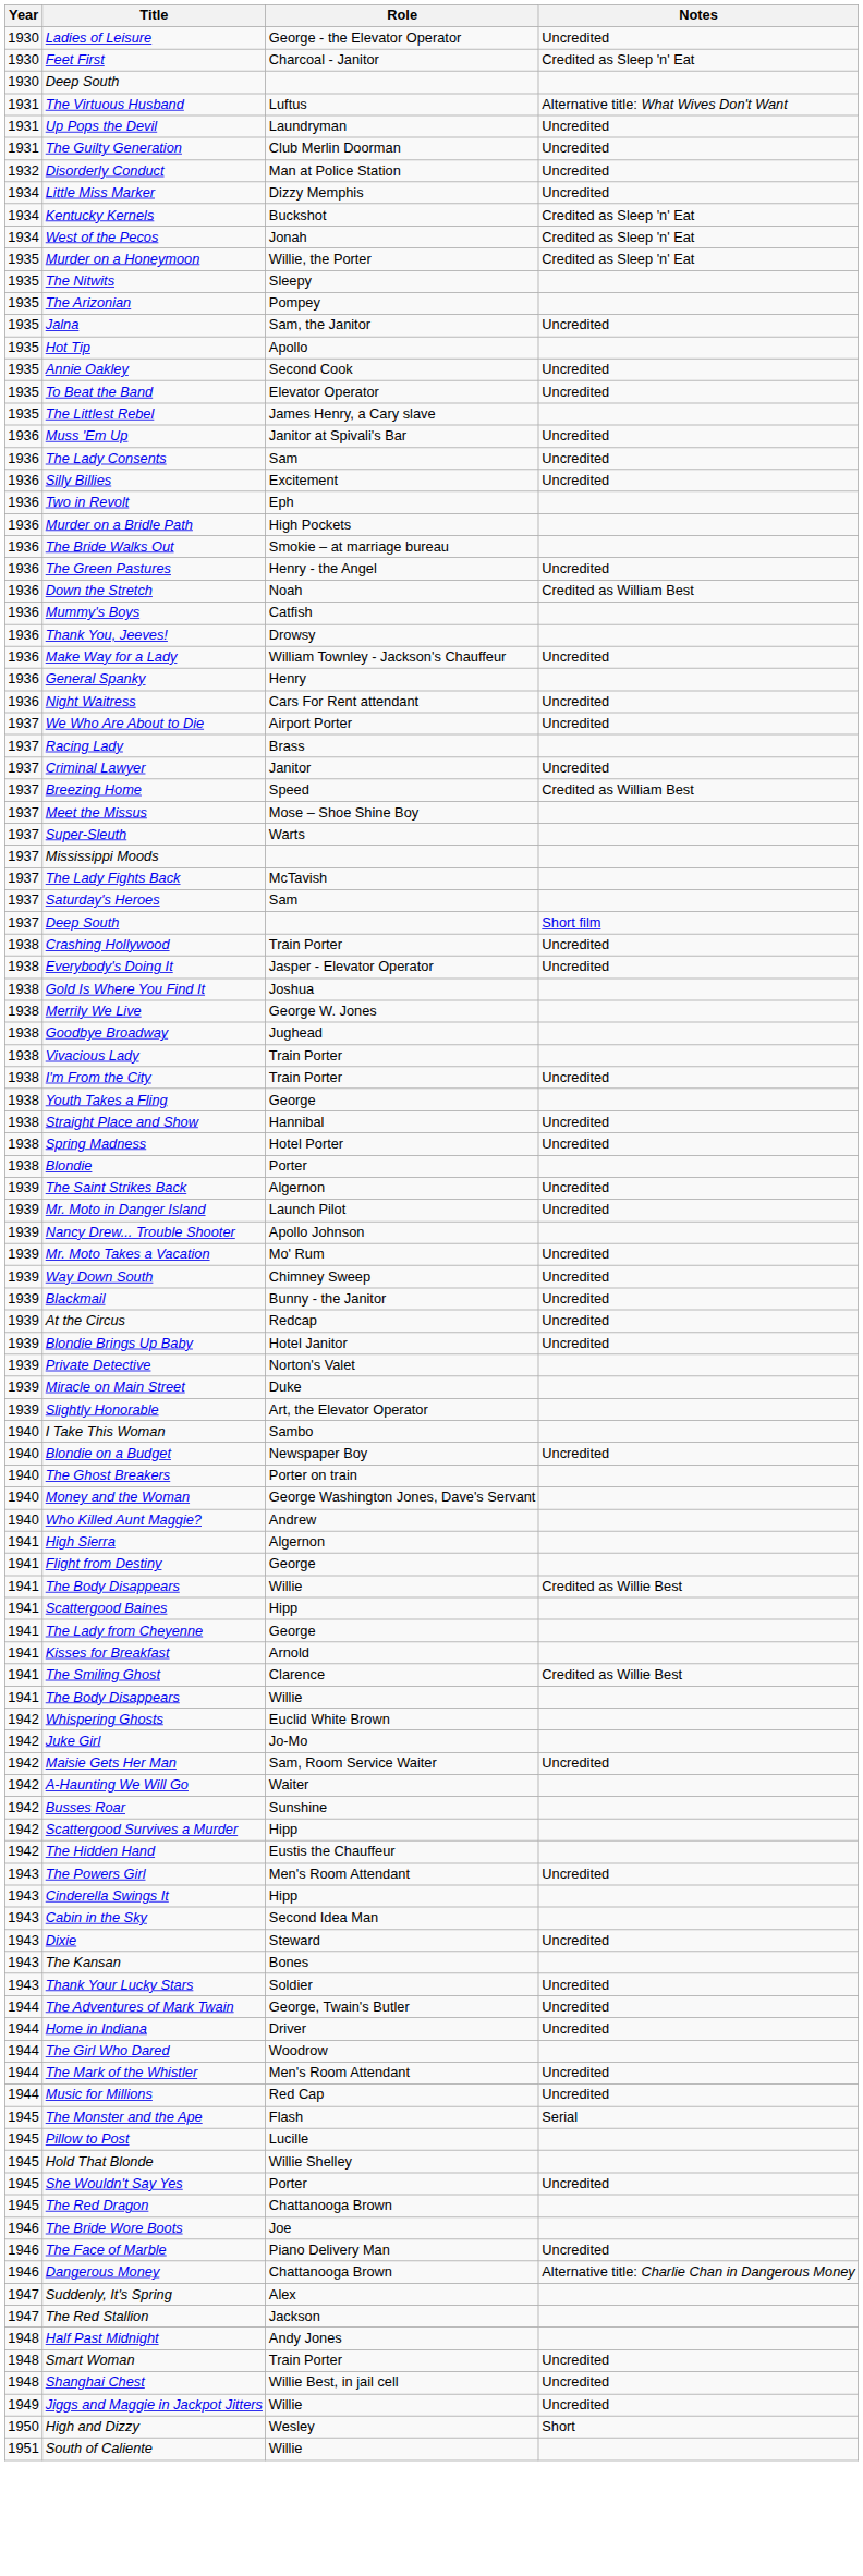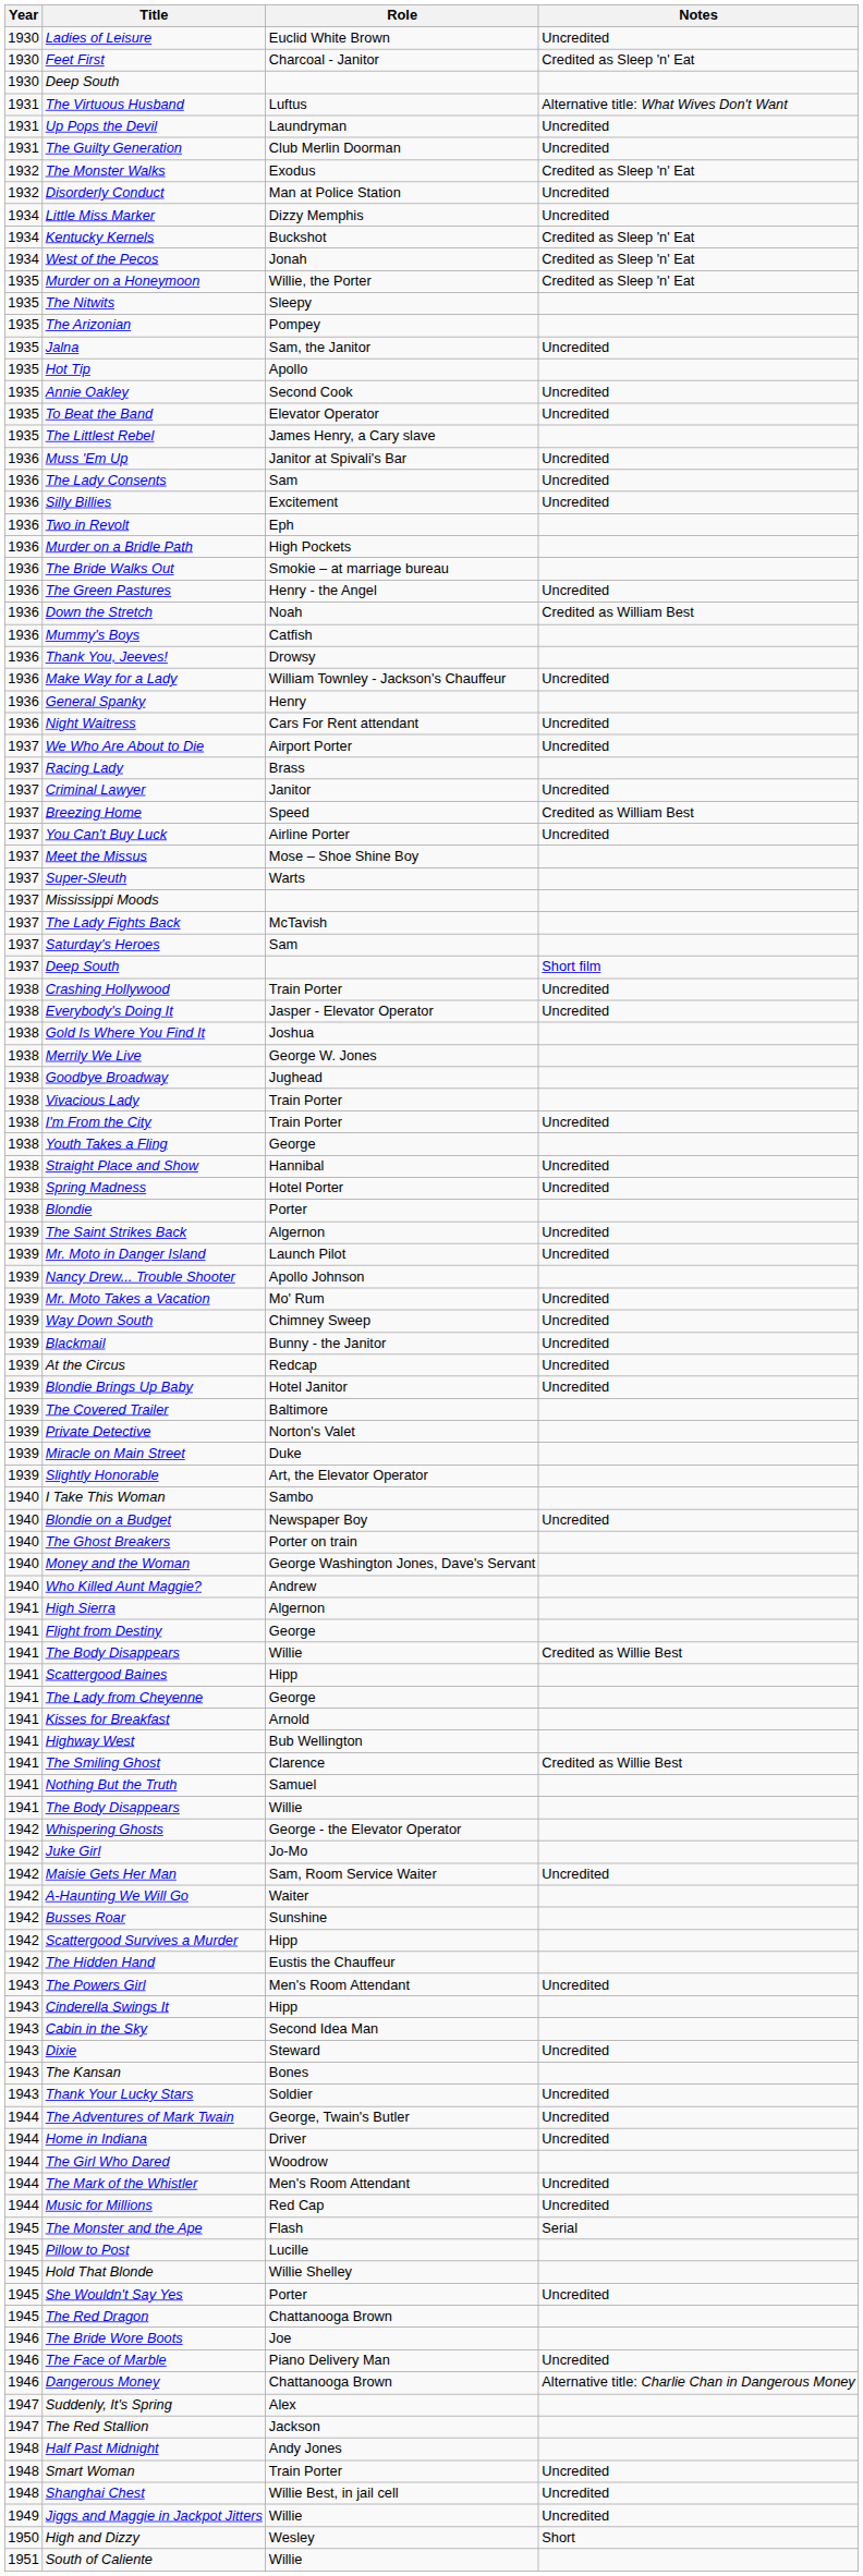Ladies of Leisure | Role: George - the Elevator Operator -> Euclid White Brown
+ row: 1932 | The Monster Walks | Exodus | Credited as Sleep 'n' Eat
+ row: 1937 | You Can't Buy Luck | Airline Porter | Uncredited
+ row: 1939 | The Covered Trailer | Baltimore
+ row: 1941 | Highway West | Bub Wellington
+ row: 1941 | Nothing But the Truth | Samuel
Whispering Ghosts | Role: Euclid White Brown -> George - the Elevator Operator
